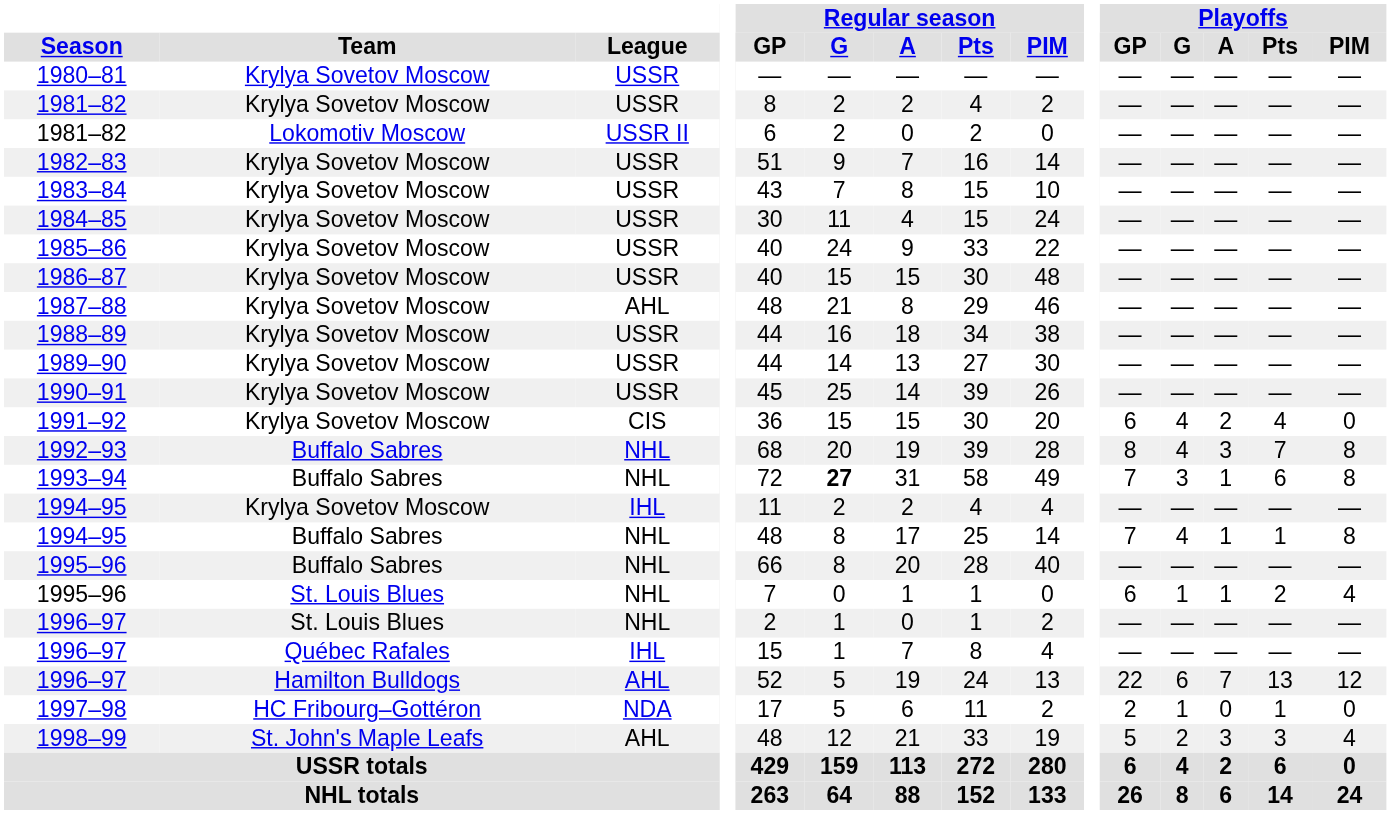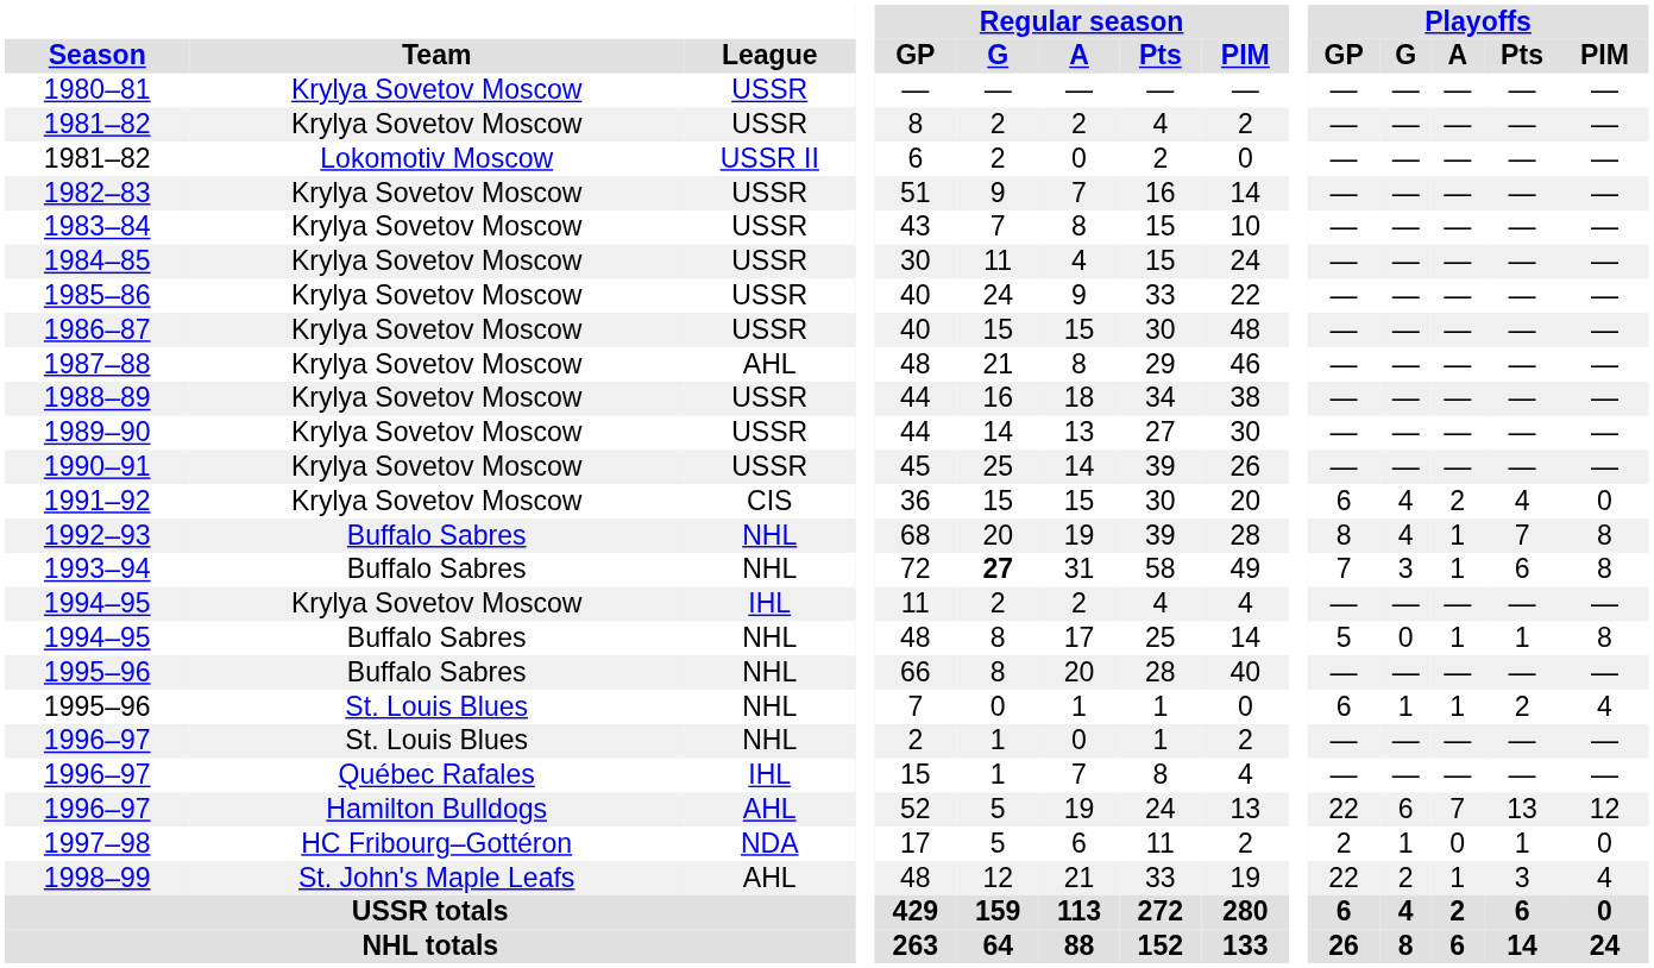1992–93 | Playoffs / A: 3 -> 1
1994–95 / Buffalo Sabres | Playoffs / GP: 7 -> 5
1994–95 / Buffalo Sabres | Playoffs / G: 4 -> 0
1998–99 | Playoffs / GP: 5 -> 22
1998–99 | Playoffs / A: 3 -> 1
